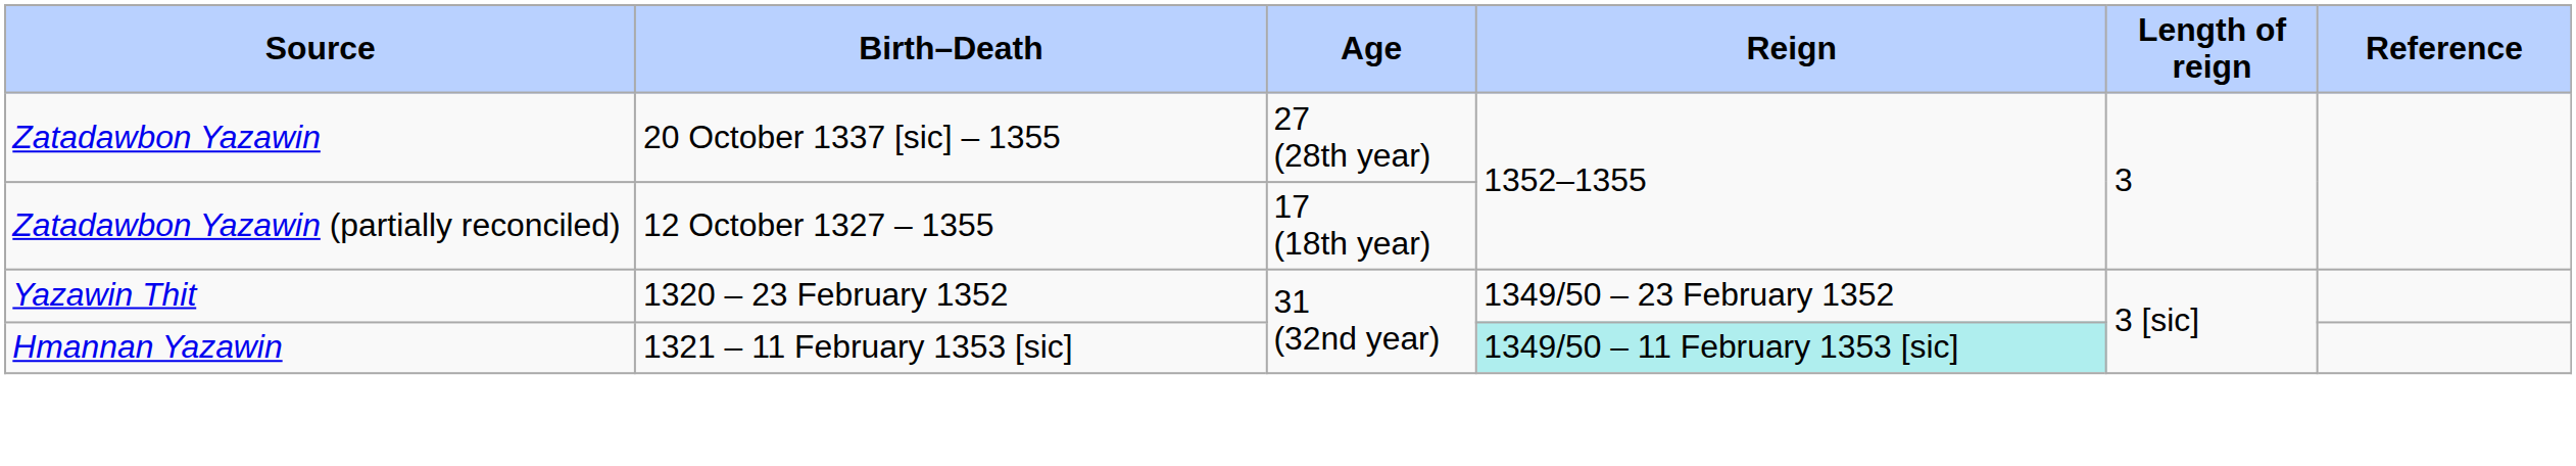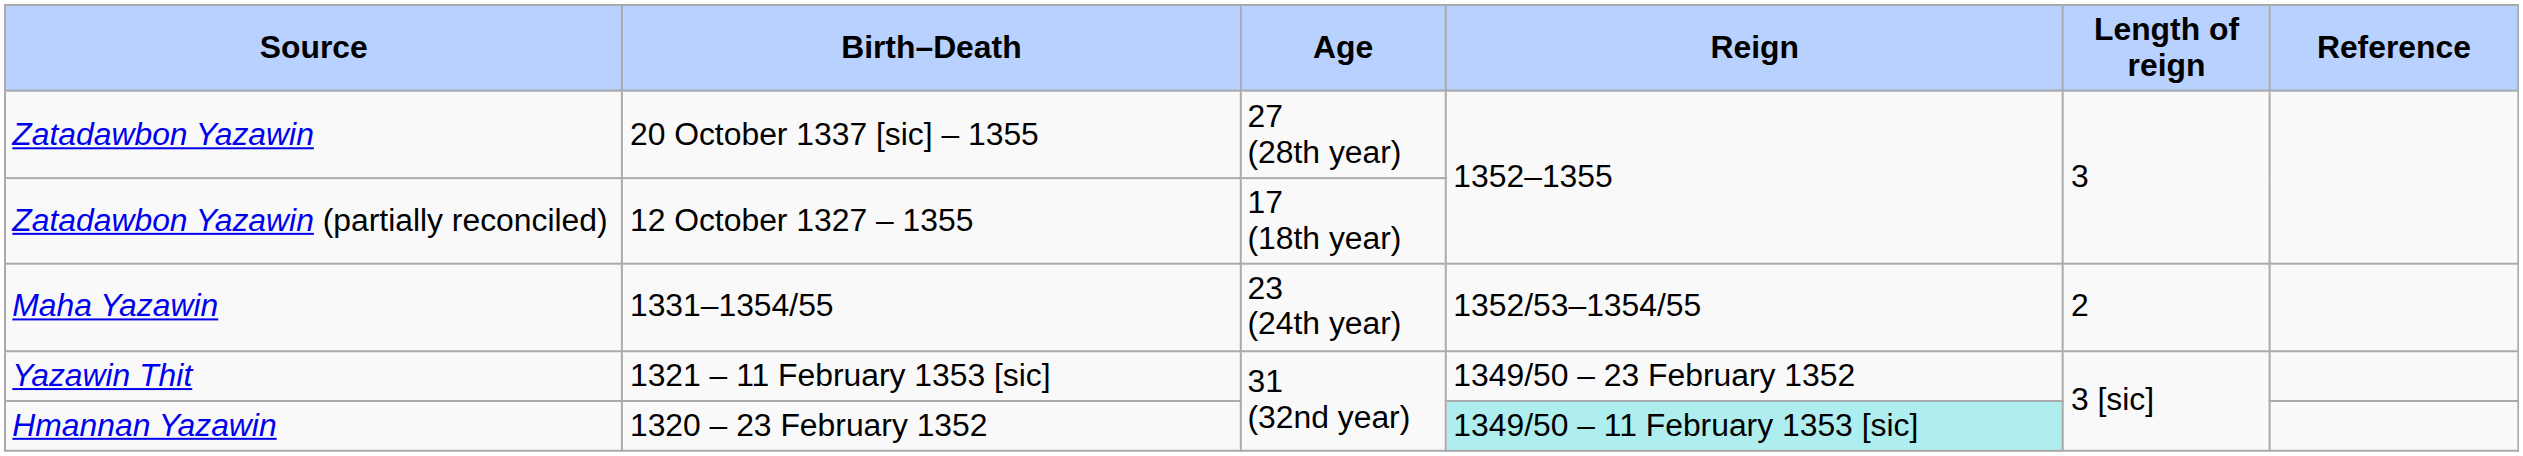+ row: Maha Yazawin | 1331–1354/55 | 23 (24th year) | 1352/53–1354/55 | 2
Yazawin Thit | Birth–Death: 1320 – 23 February 1352 -> 1321 – 11 February 1353 [sic]
Hmannan Yazawin | Birth–Death: 1321 – 11 February 1353 [sic] -> 1320 – 23 February 1352
